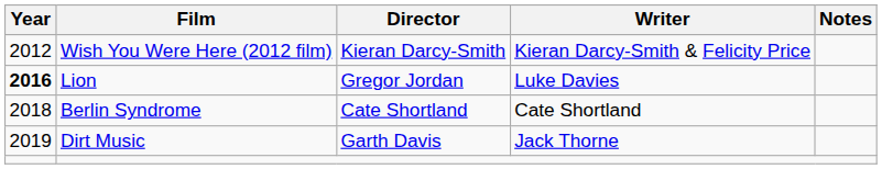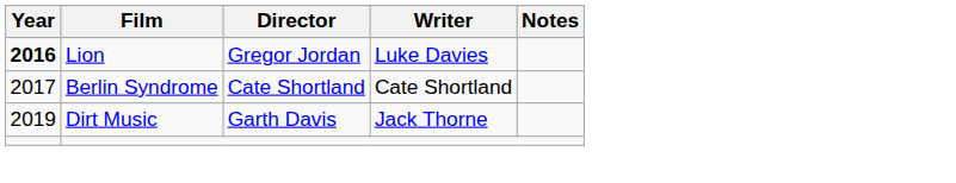- row: 2012 | Wish You Were Here (2012 film) | Kieran Darcy-Smith | Kieran Darcy-Smith & Felicity Price
Berlin Syndrome | Year: 2018 -> 2017
